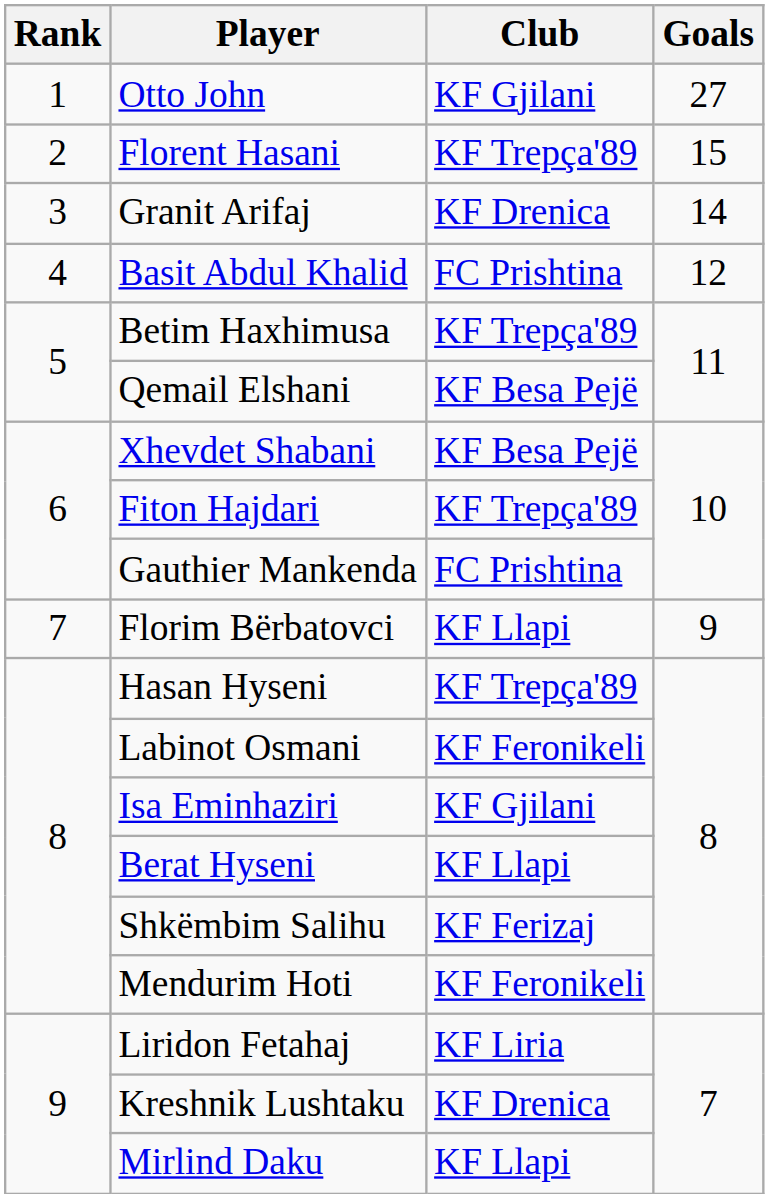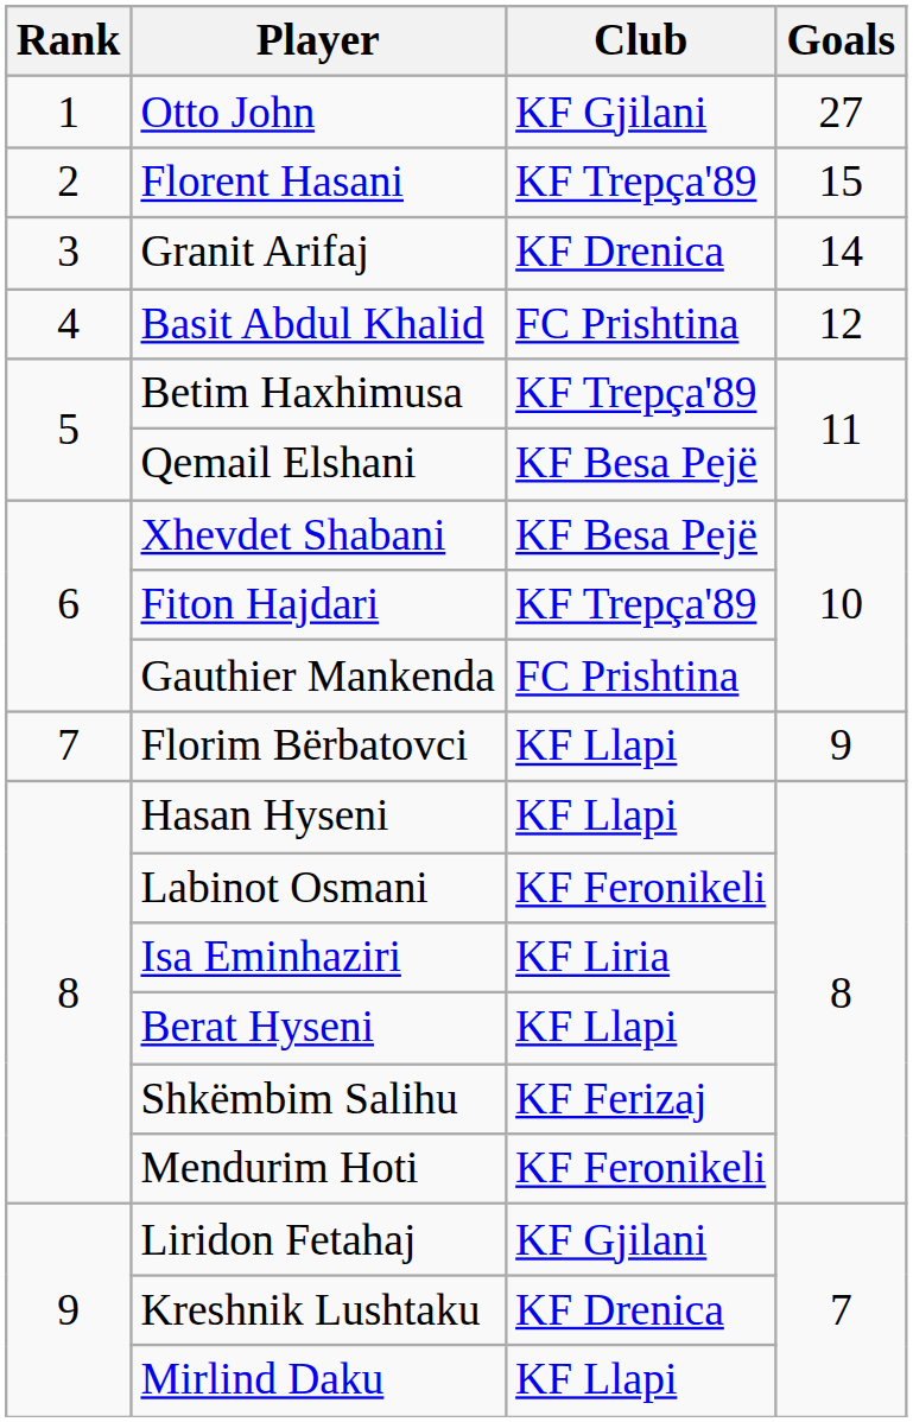Hasan Hyseni | Club: KF Trepça'89 -> KF Llapi
Isa Eminhaziri | Club: KF Gjilani -> KF Liria
Liridon Fetahaj | Club: KF Liria -> KF Gjilani
